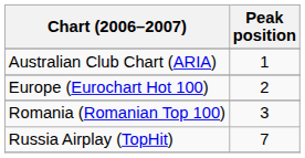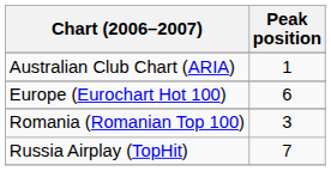Europe (Eurochart Hot 100) | Peak position: 2 -> 6
